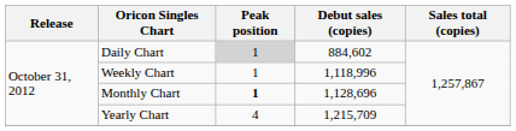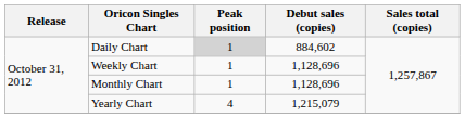Weekly Chart | Debut sales (copies): 1,118,996 -> 1,128,696
Monthly Chart | Peak position: bold -> normal
Yearly Chart | Debut sales (copies): 1,215,709 -> 1,215,079
